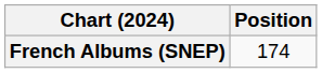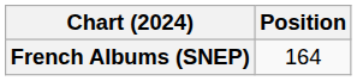French Albums (SNEP) | Position: 174 -> 164
